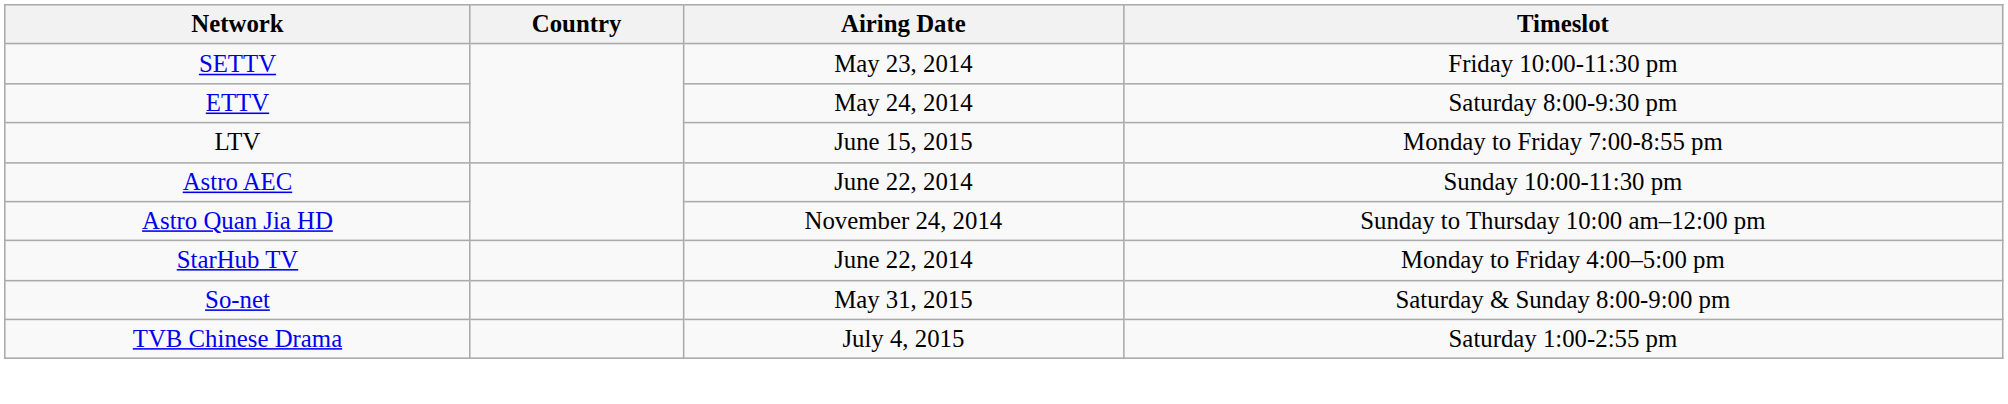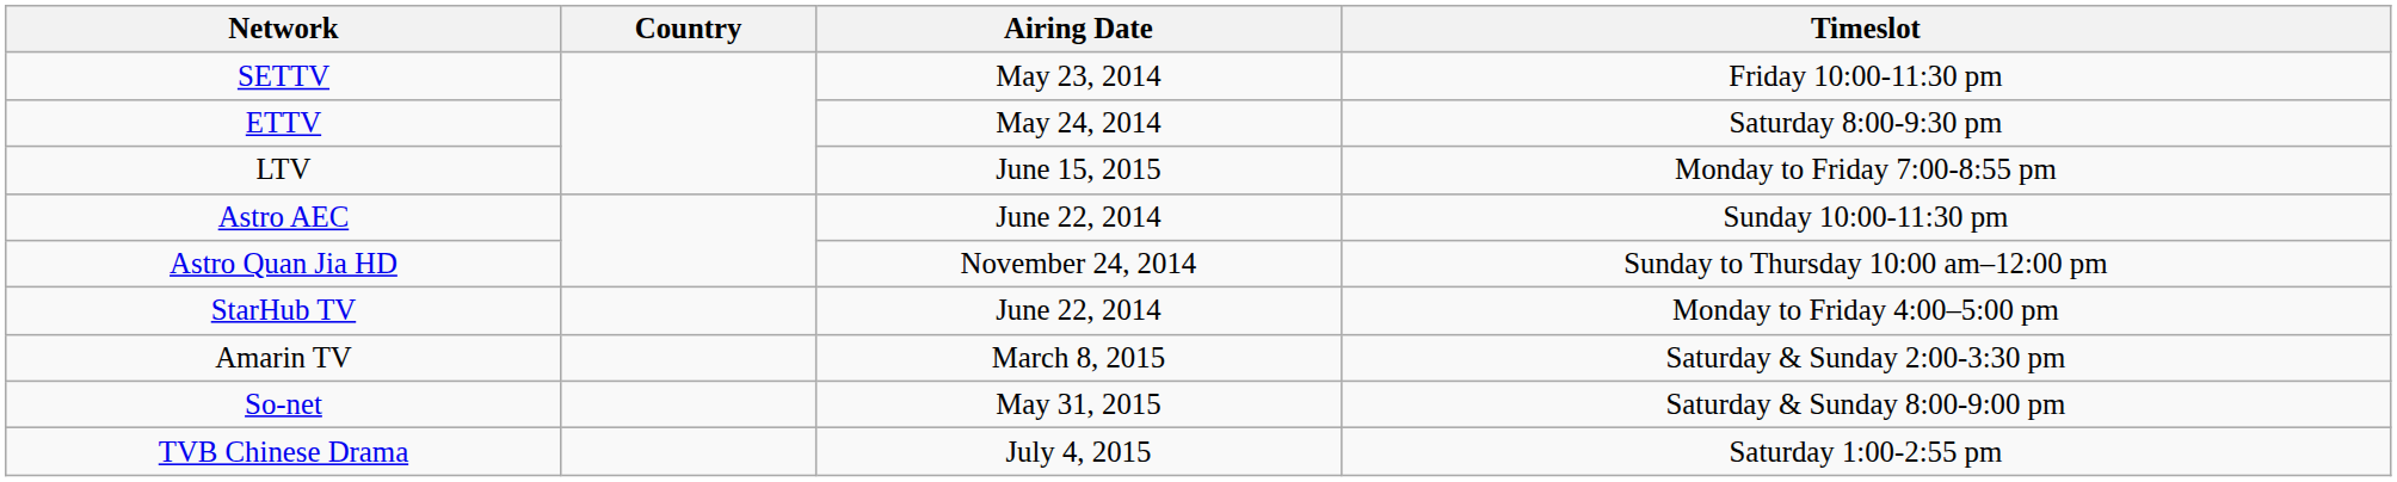+ row: Amarin TV | March 8, 2015 | Saturday & Sunday 2:00-3:30 pm
